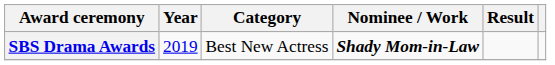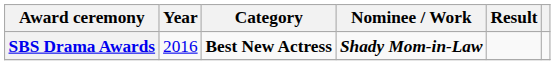SBS Drama Awards | Year: 2019 -> 2016
SBS Drama Awards | Category: normal -> bold
